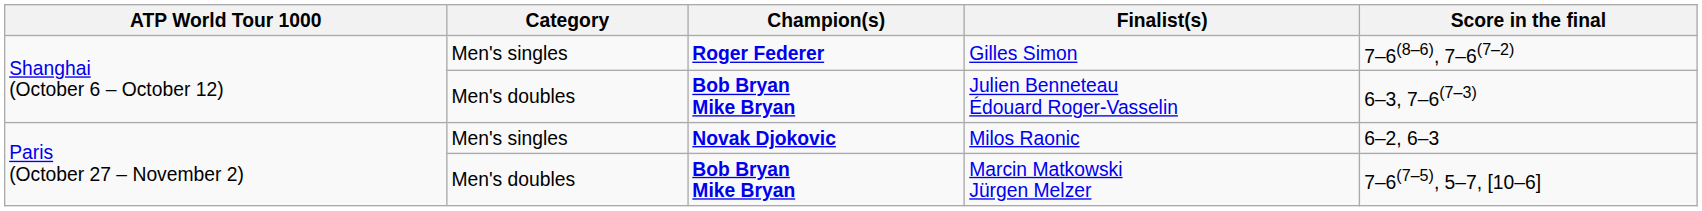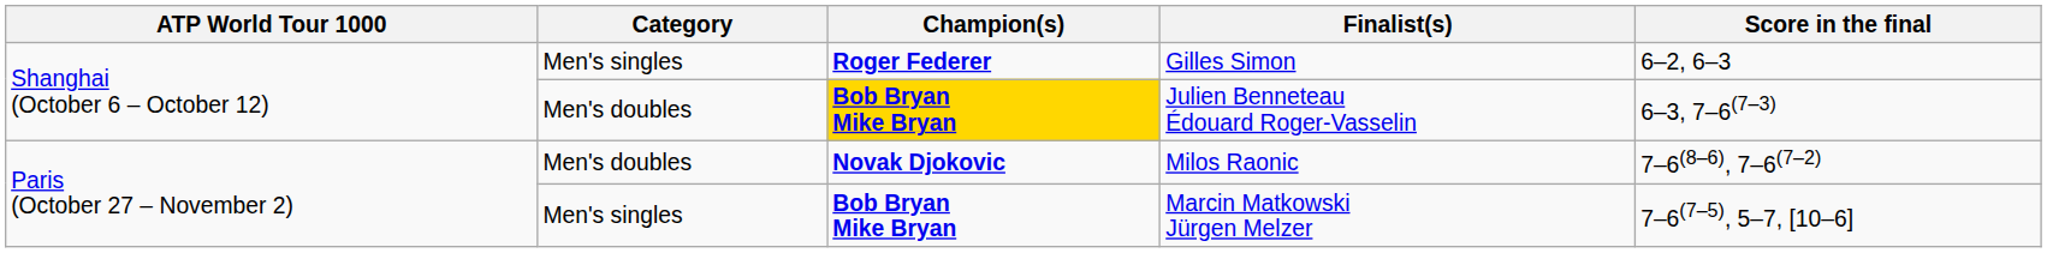Gilles Simon | Score in the final: 7–6(8–6), 7–6(7–2) -> 6–2, 6–3
Julien Benneteau Édouard Roger-Vasselin | Champion(s): no background -> gold background
Milos Raonic | Category: Men's singles -> Men's doubles
Milos Raonic | Score in the final: 6–2, 6–3 -> 7–6(8–6), 7–6(7–2)
Marcin Matkowski Jürgen Melzer | Category: Men's doubles -> Men's singles
